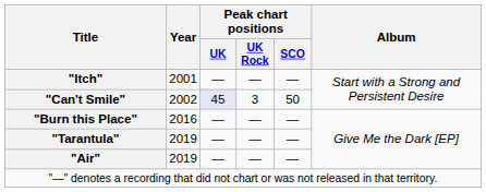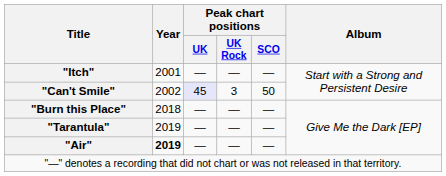"Burn this Place" | Year: 2016 -> 2018
"Air" | Year: normal -> bold
